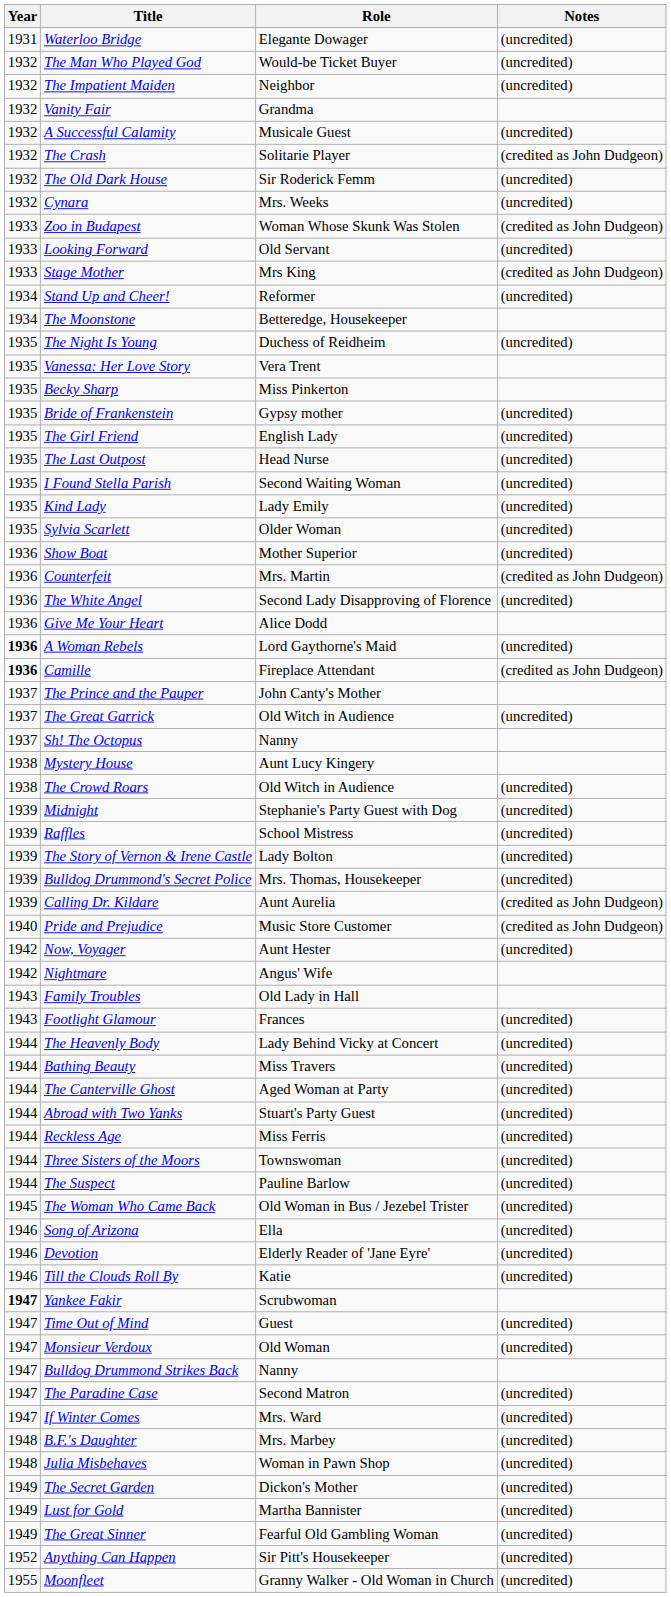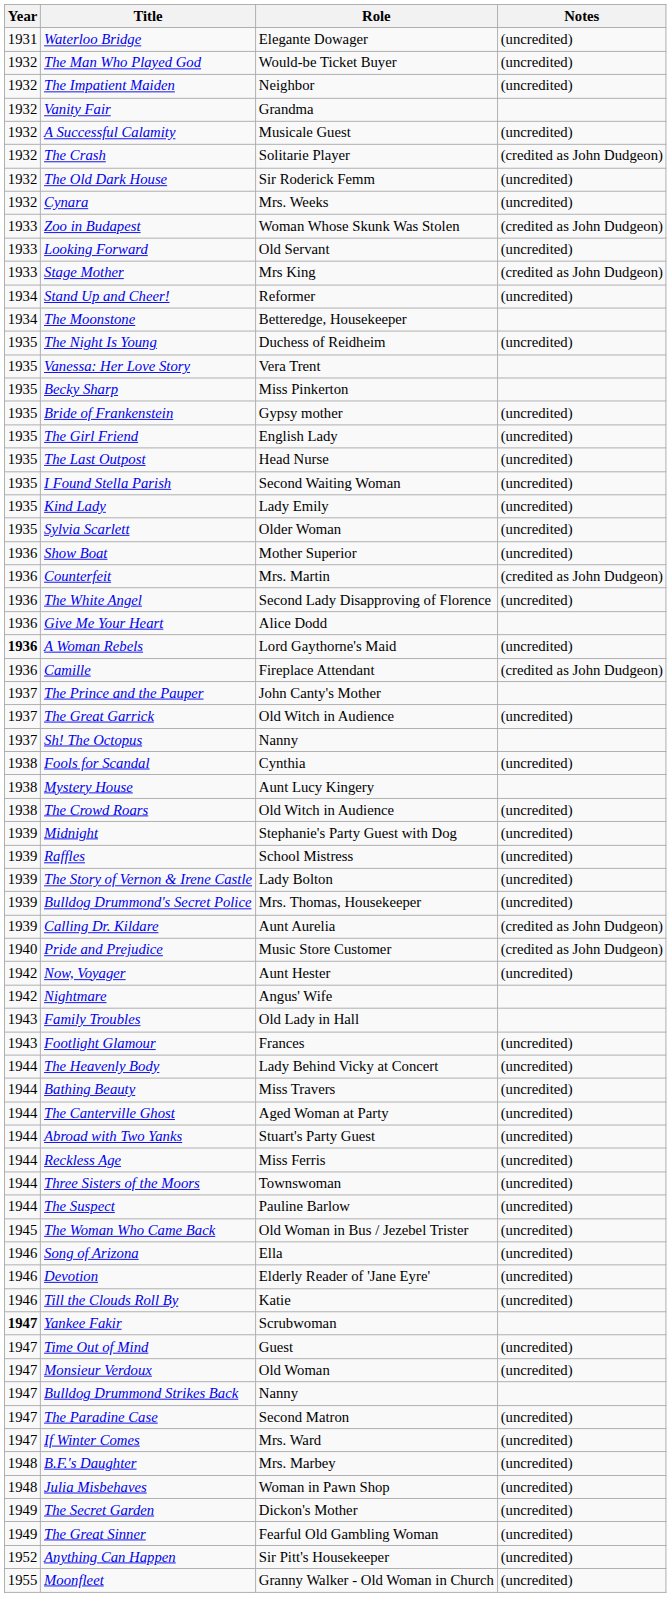Camille | Year: bold -> normal
+ row: 1938 | Fools for Scandal | Cynthia | (uncredited)
- row: 1949 | Lust for Gold | Martha Bannister | (uncredited)
